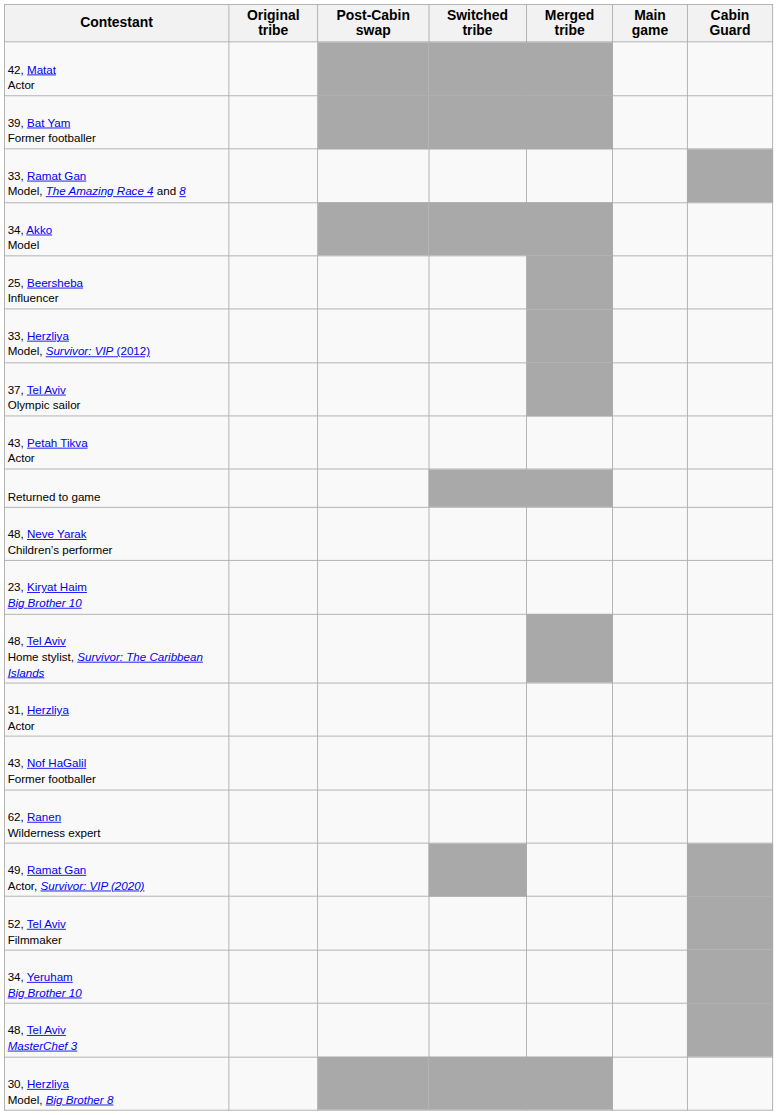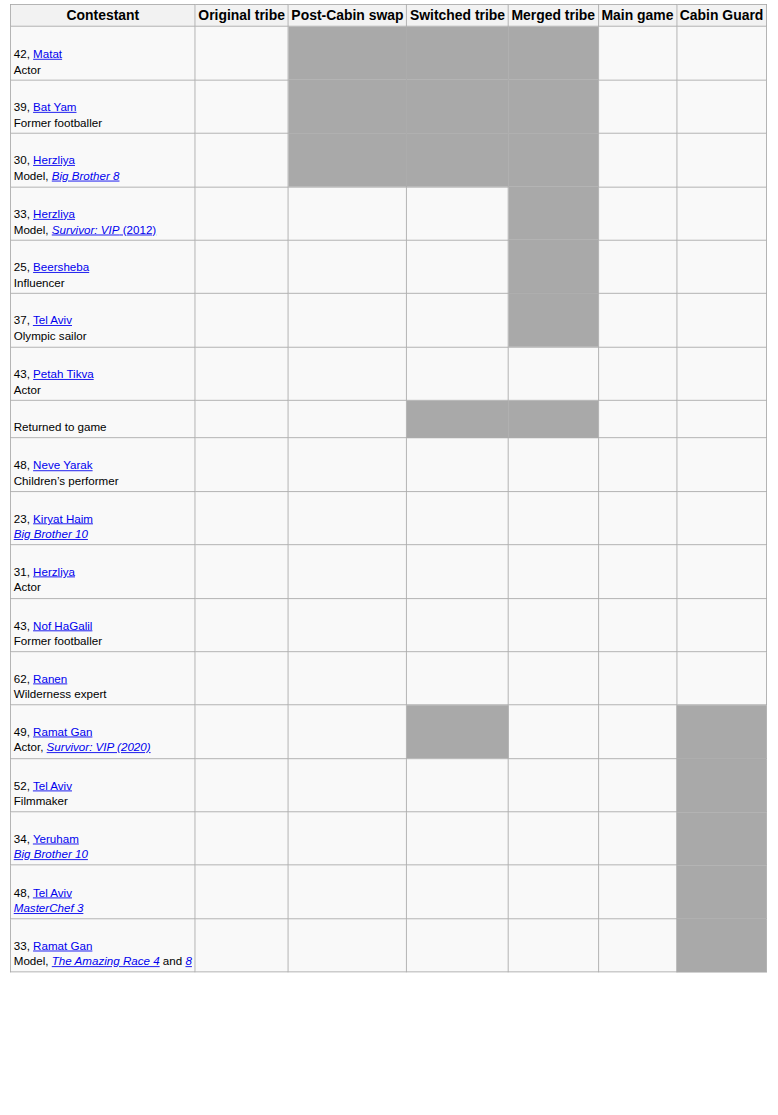rows swapped: 30, Herzliya Model, Big Brother 8 <-> 33, Ramat Gan Model, The Amazing Race 4 and 8
- row: 34, Akko Model
rows swapped: 25, Beersheba Influencer <-> 33, Herzliya Model, Survivor: VIP (2012)
- row: 48, Tel Aviv Home stylist, Survivor: The Caribbean Islands
